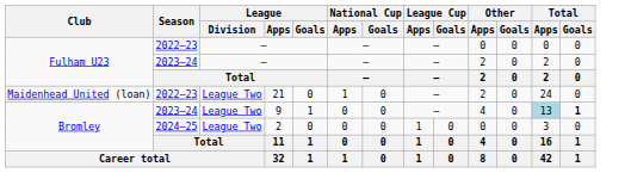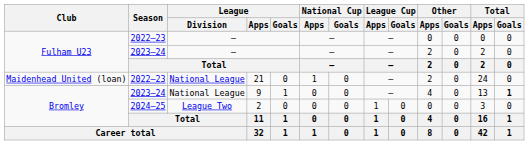21 | League / Division: League Two -> National League
9 | League / Division: League Two -> National League
9 | Total / Apps: lightblue background -> no background
